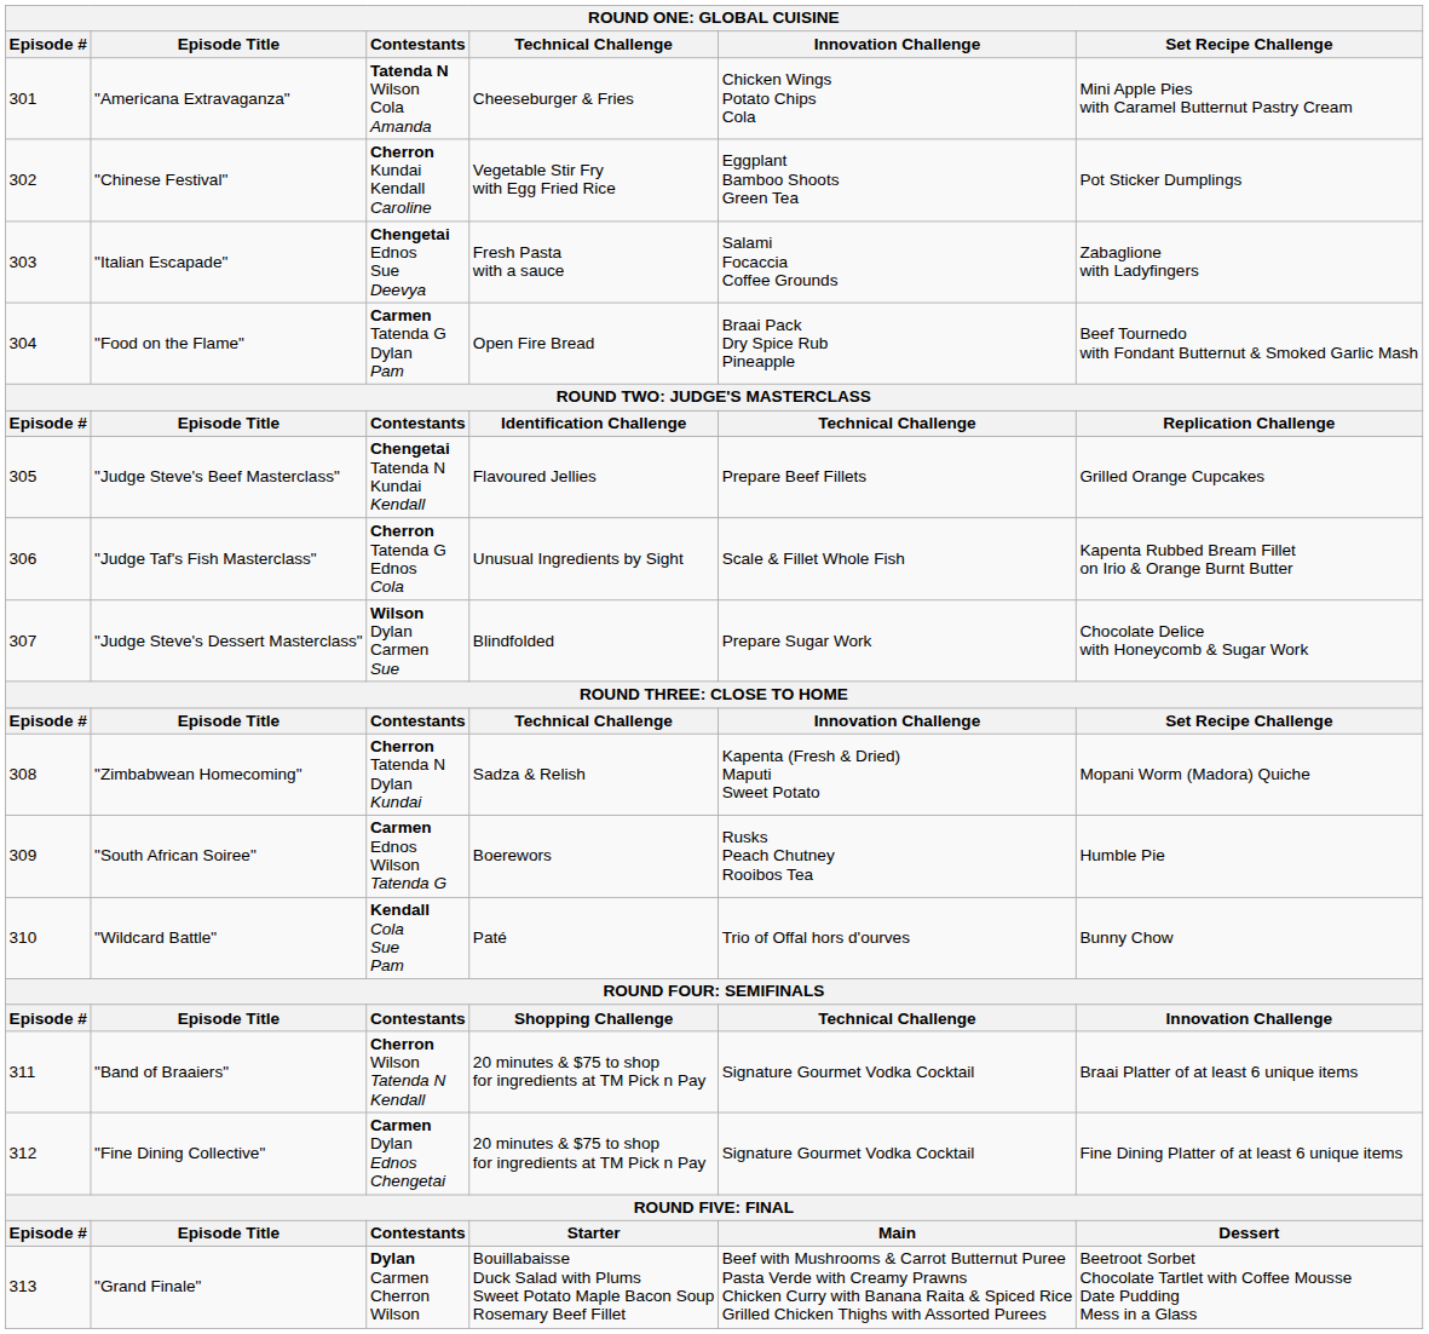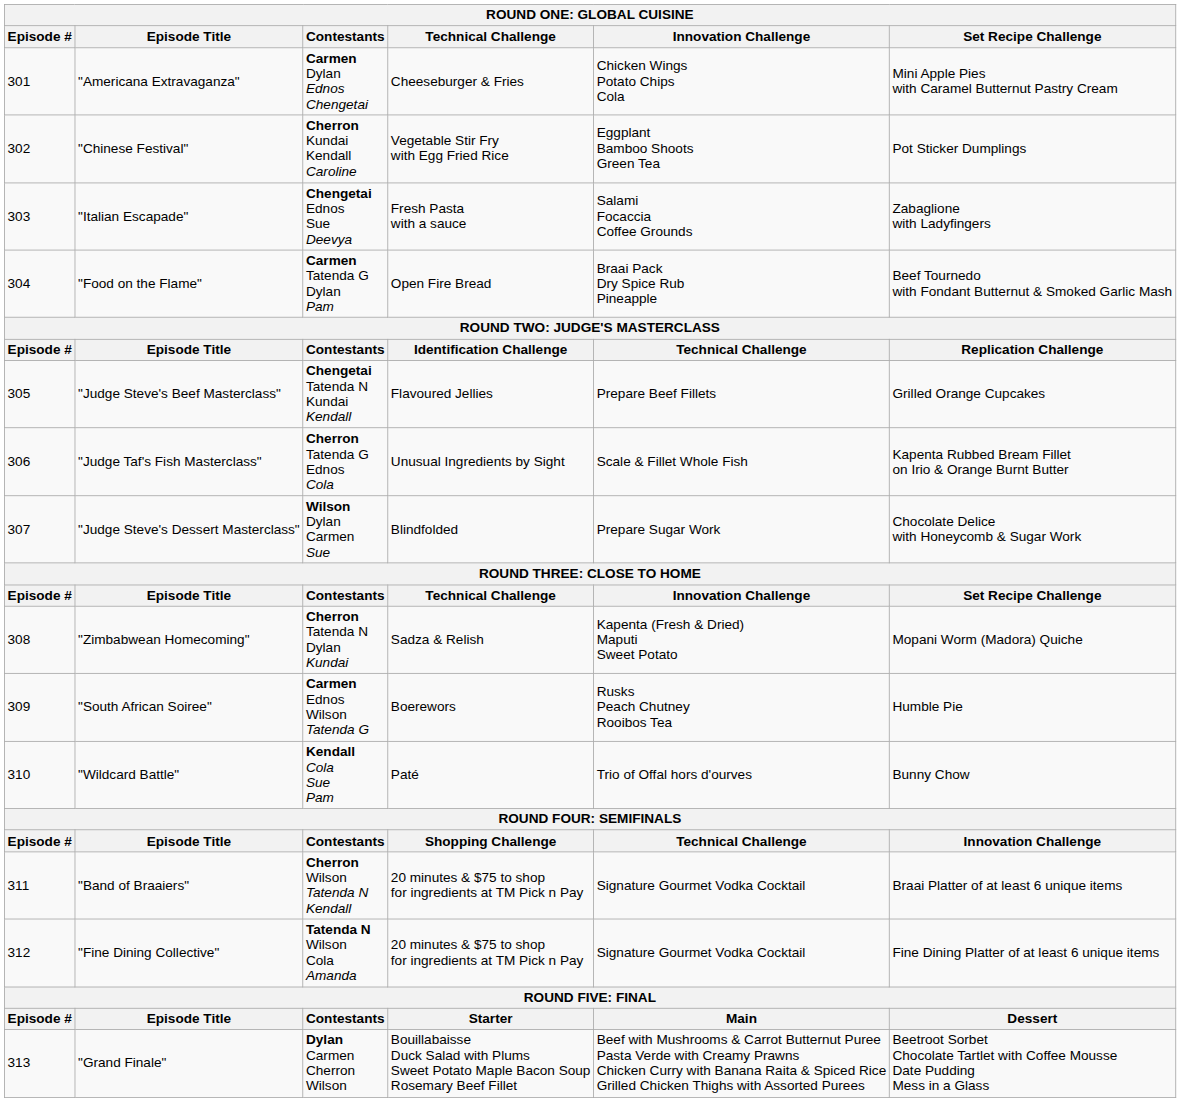"Americana Extravaganza" | Contestants: Tatenda N Wilson Cola Amanda -> Carmen Dylan Ednos Chengetai
"Fine Dining Collective" | Contestants: Carmen Dylan Ednos Chengetai -> Tatenda N Wilson Cola Amanda
